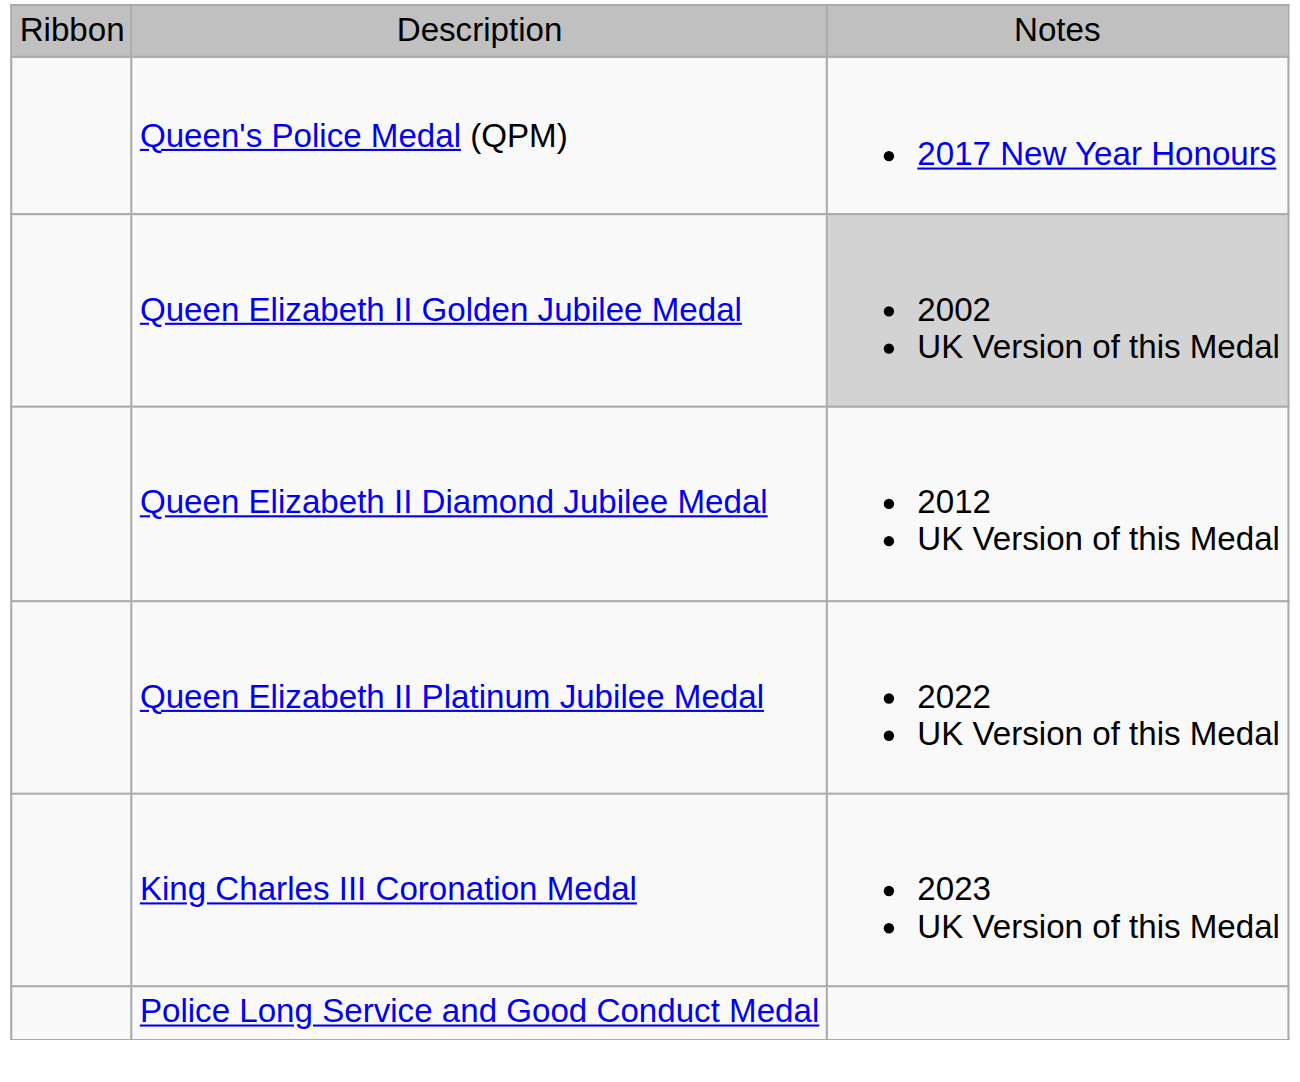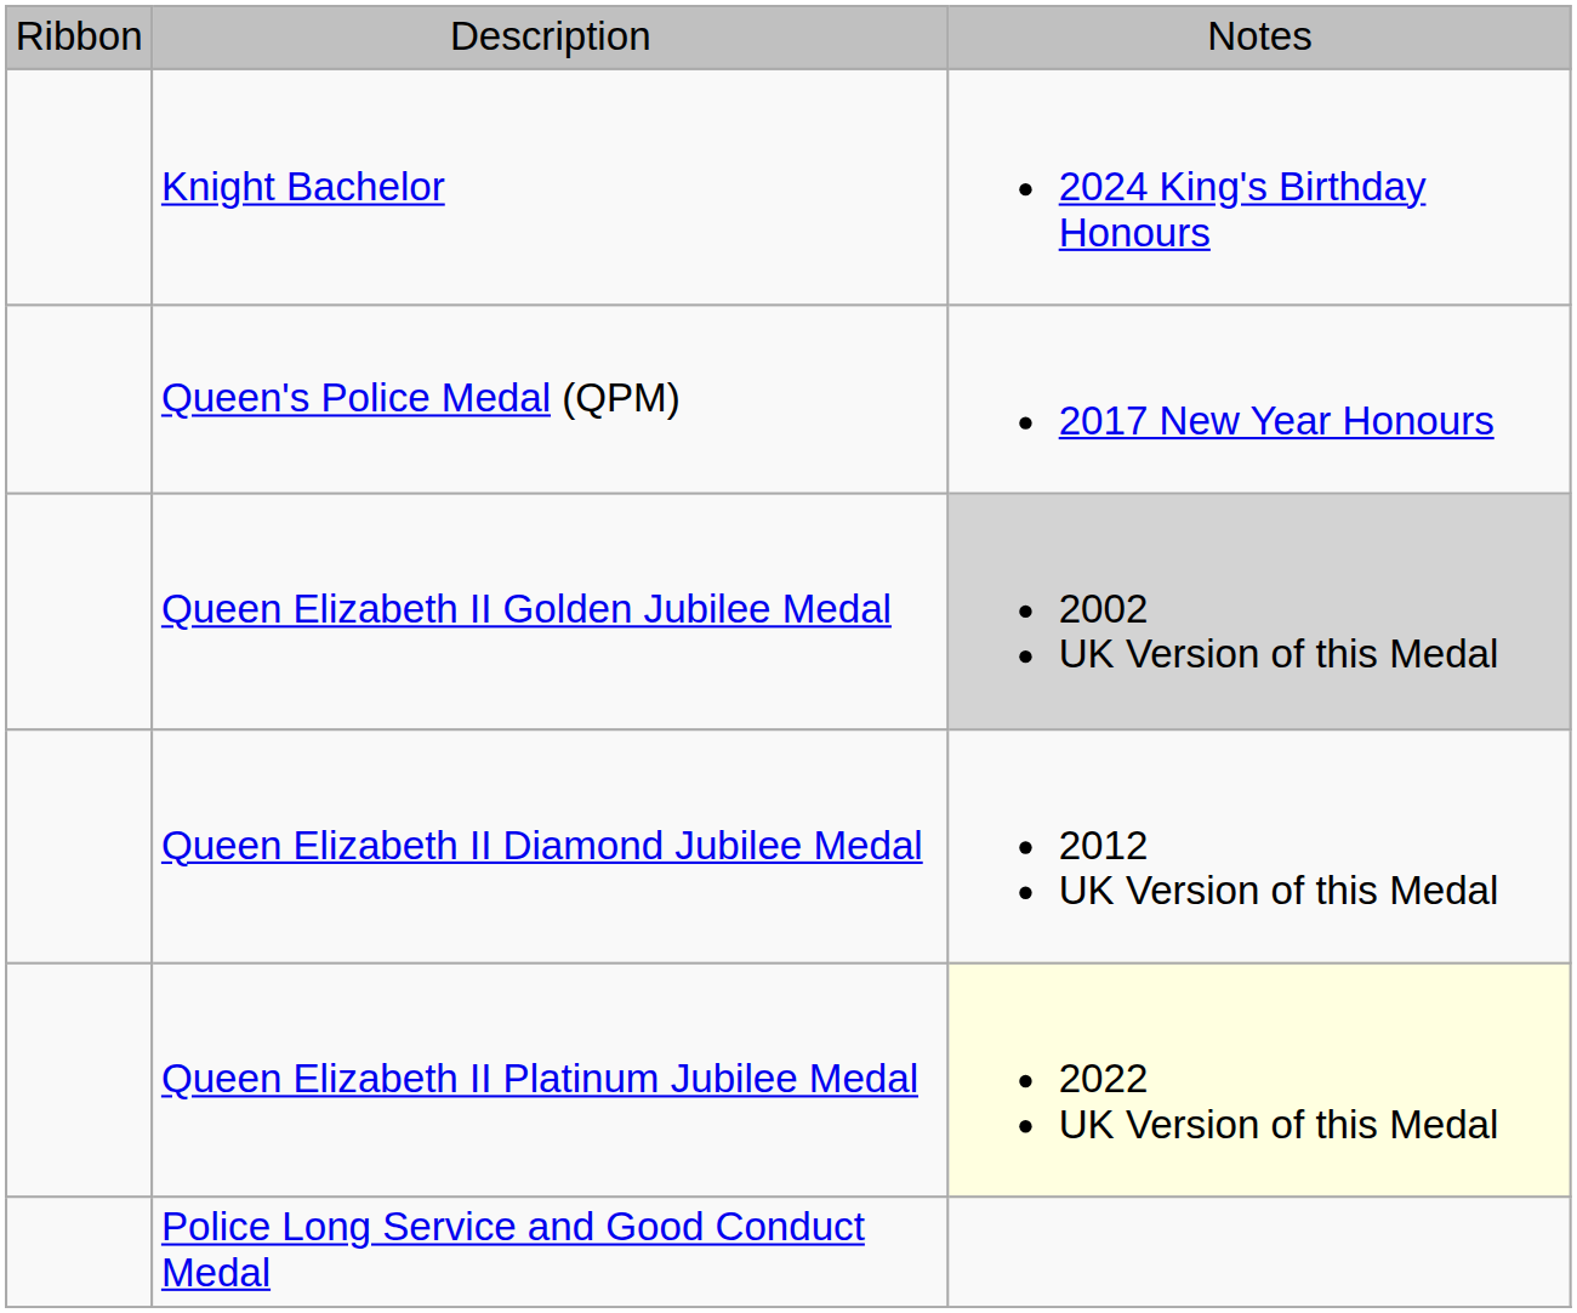+ row: Knight Bachelor | 2024 King's Birthday Honours
Queen Elizabeth II Platinum Jubilee Medal | column 3: no background -> lightyellow background
- row: King Charles III Coronation Medal | 2023 UK Version of this Medal
